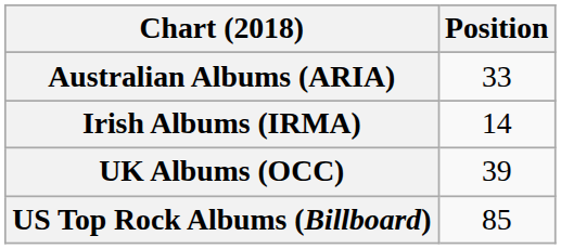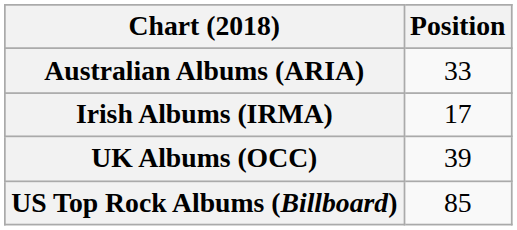Irish Albums (IRMA) | Position: 14 -> 17
